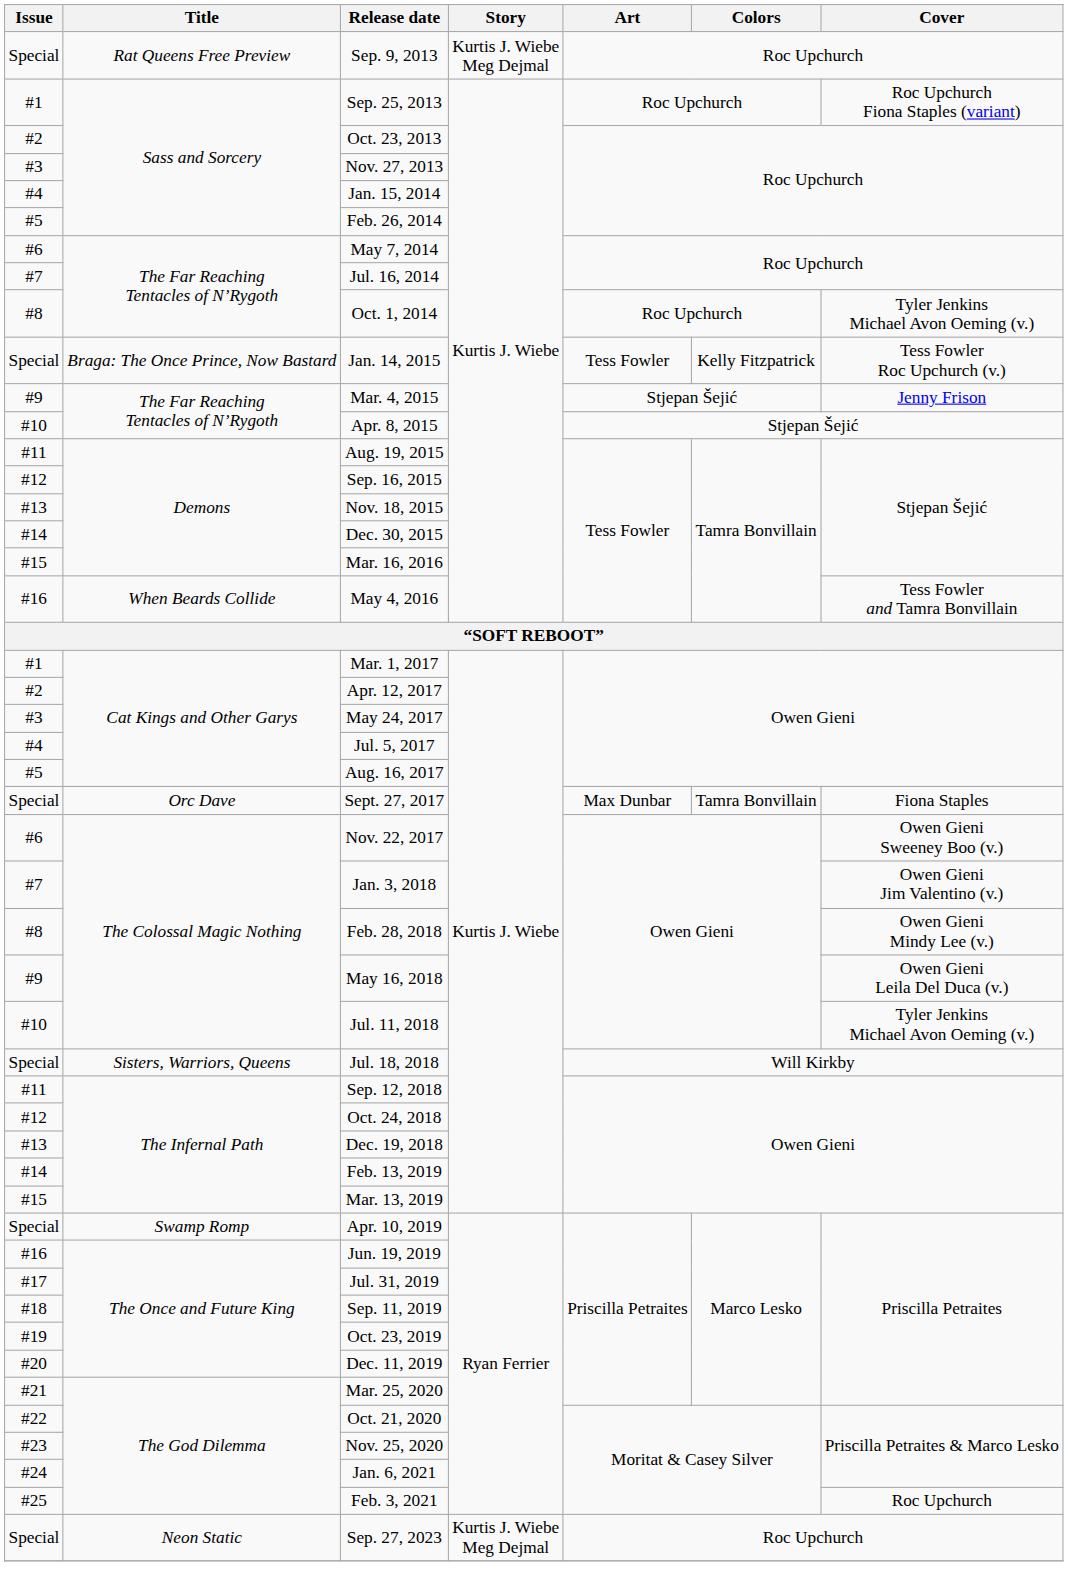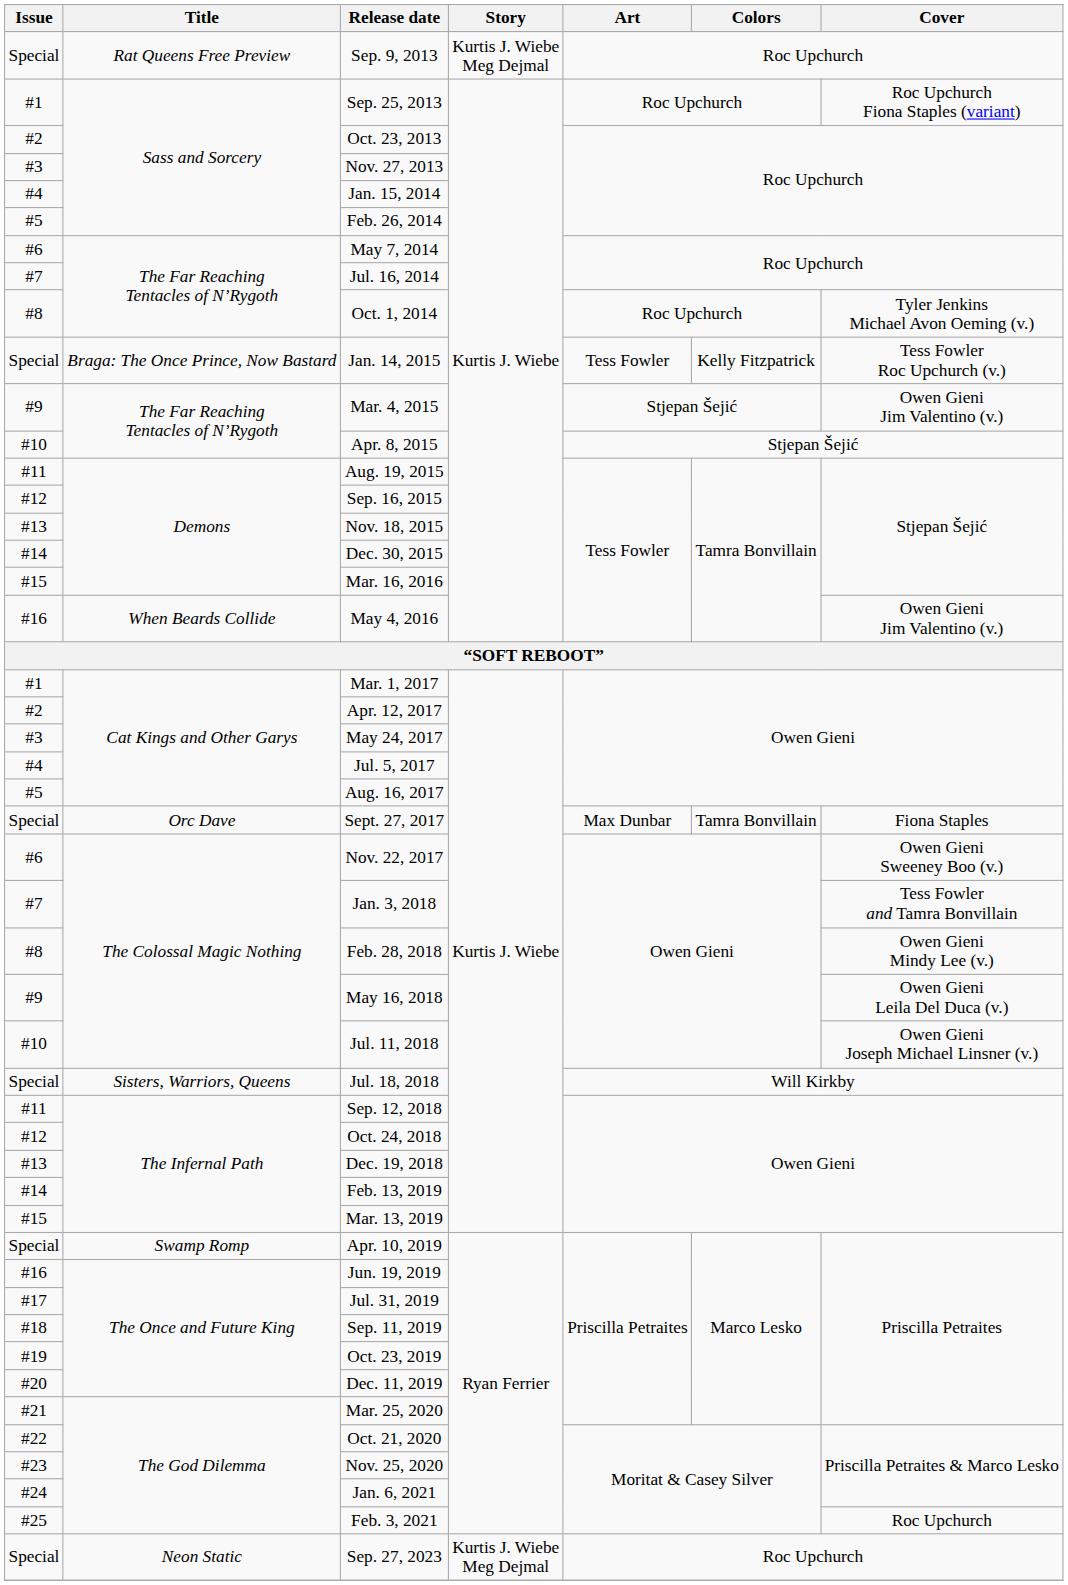Mar. 4, 2015 | Cover: Jenny Frison -> Owen Gieni Jim Valentino (v.)
May 4, 2016 | Cover: Tess Fowler and Tamra Bonvillain -> Owen Gieni Jim Valentino (v.)
Jan. 3, 2018 | Cover: Owen Gieni Jim Valentino (v.) -> Tess Fowler and Tamra Bonvillain
Jul. 11, 2018 | Cover: Tyler Jenkins Michael Avon Oeming (v.) -> Owen Gieni Joseph Michael Linsner (v.)
